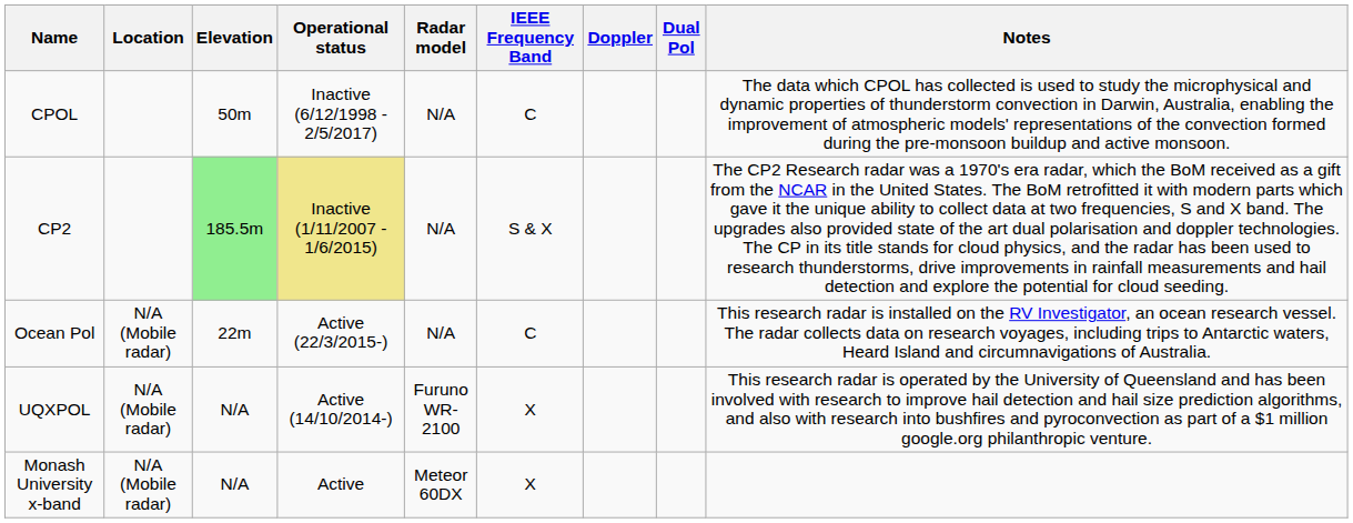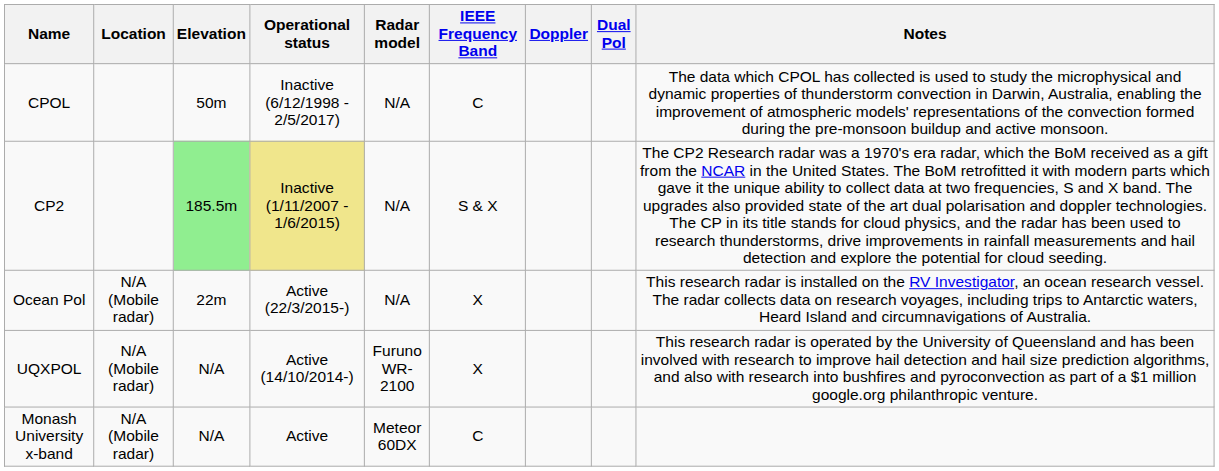Ocean Pol | IEEE Frequency Band: C -> X
Monash University x-band | IEEE Frequency Band: X -> C
